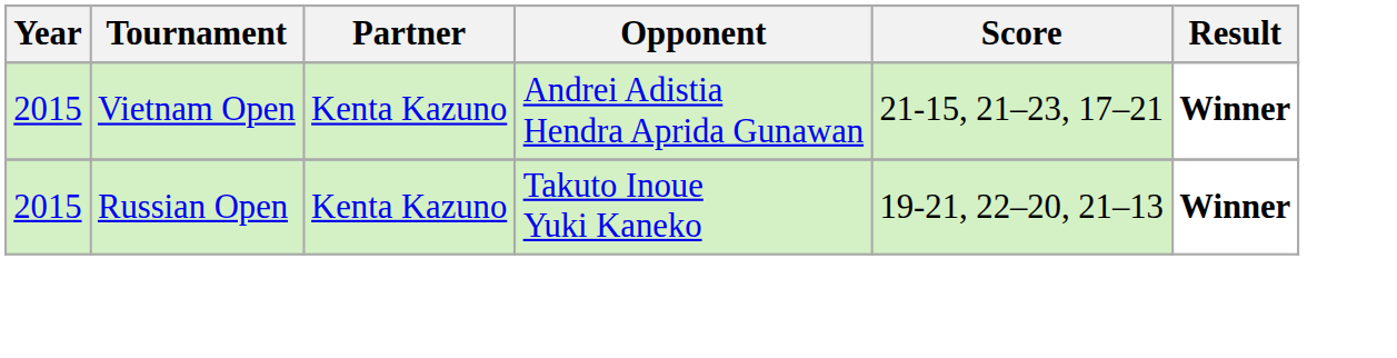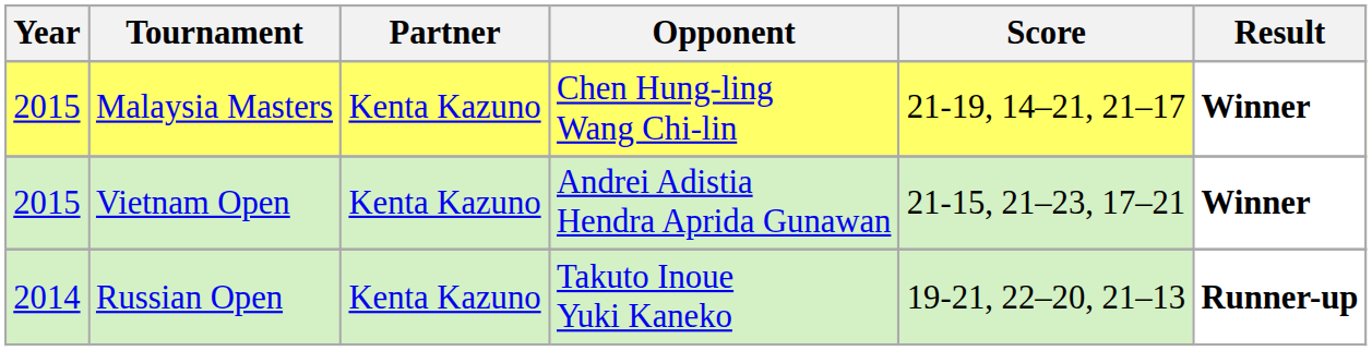+ row: 2015 | Malaysia Masters | Kenta Kazuno | Chen Hung-ling Wang Chi-lin | 21-19, 14–21, 21–17 | Winner
Russian Open | Year: 2015 -> 2014
Russian Open | Result: Winner -> Runner-up
